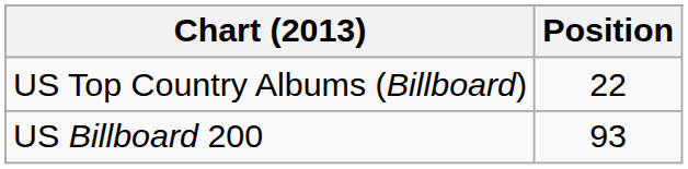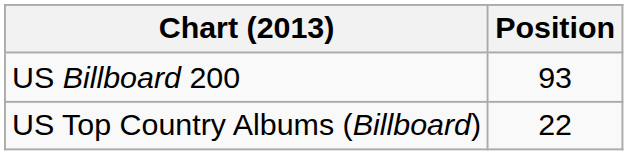rows swapped: US Billboard 200 <-> US Top Country Albums (Billboard)
